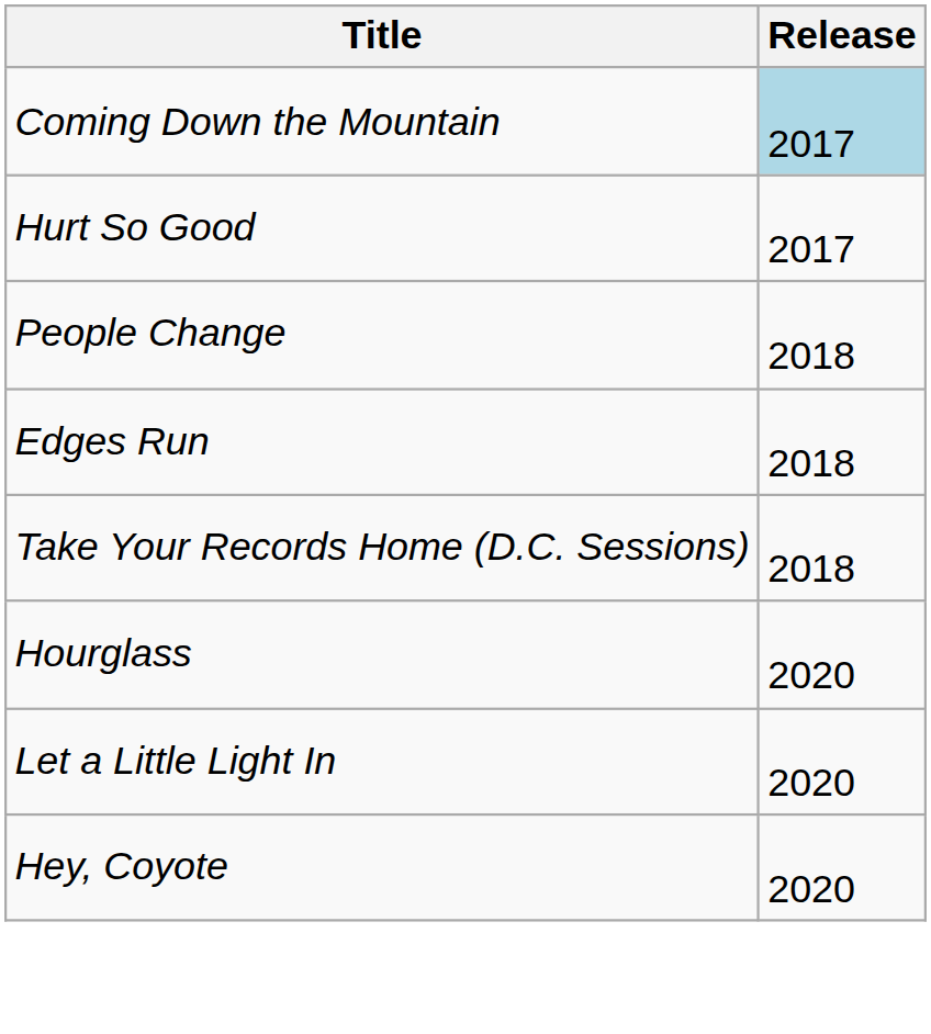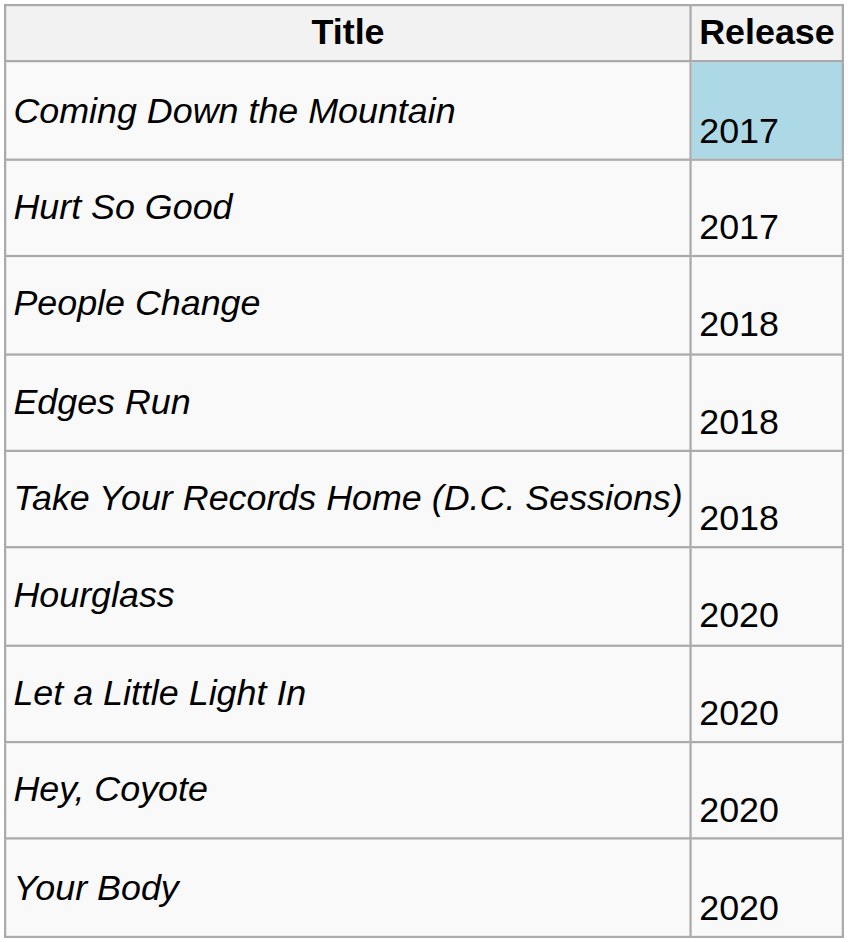+ row: Your Body | 2020
